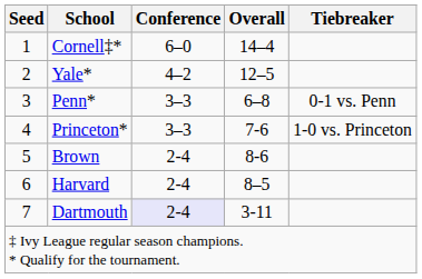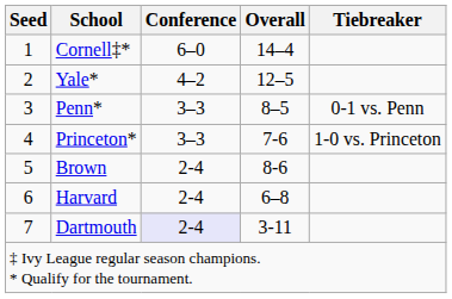Penn* | Overall: 6–8 -> 8–5
Harvard | Overall: 8–5 -> 6–8
